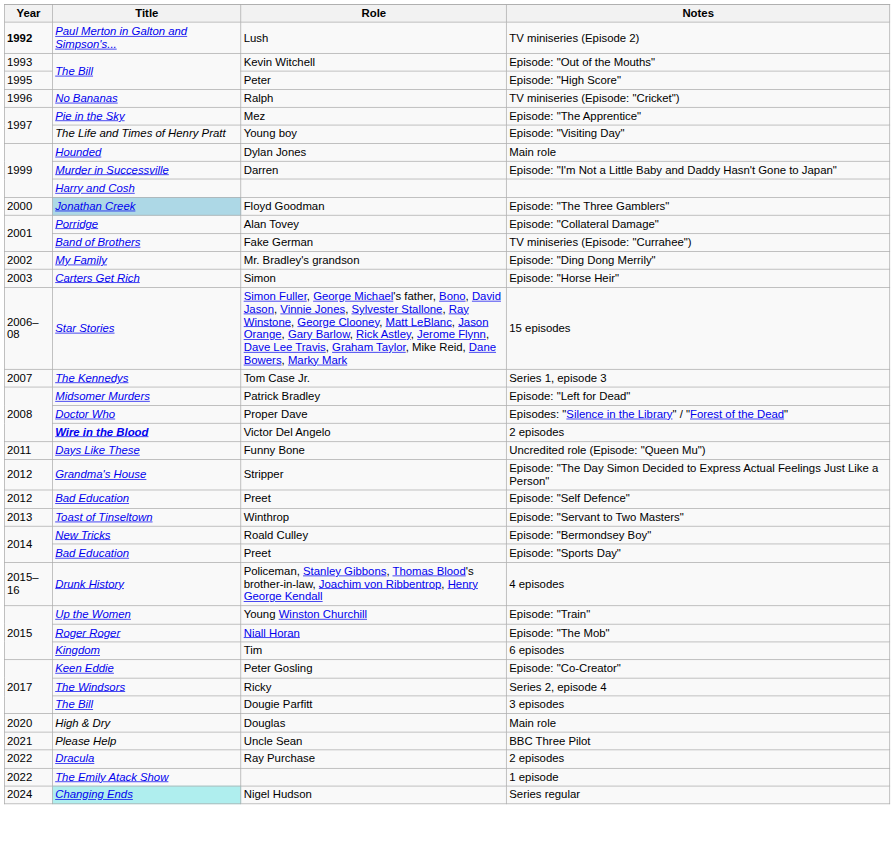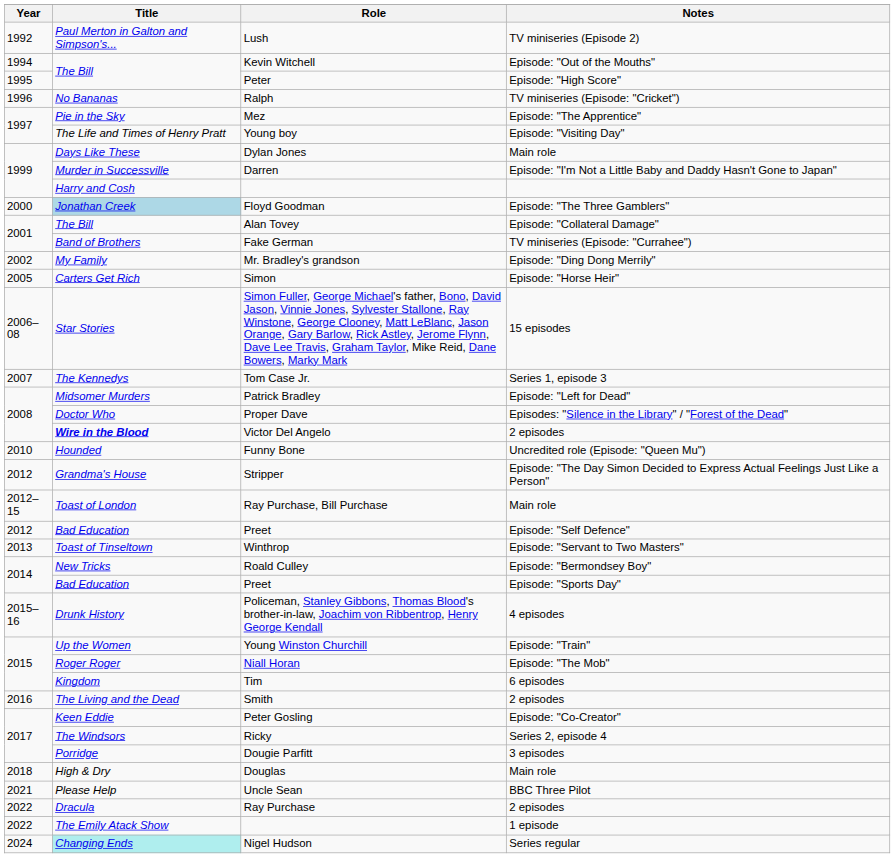Lush | Year: bold -> normal
Kevin Witchell | Year: 1993 -> 1994
Dylan Jones | Title: Hounded -> Days Like These
Alan Tovey | Title: Porridge -> The Bill
Simon | Year: 2003 -> 2005
Funny Bone | Year: 2011 -> 2010
Funny Bone | Title: Days Like These -> Hounded
+ row: 2012–15 | Toast of London | Ray Purchase, Bill Purchase | Main role
+ row: 2016 | The Living and the Dead | Smith | 2 episodes
Dougie Parfitt | Title: The Bill -> Porridge
Douglas | Year: 2020 -> 2018
